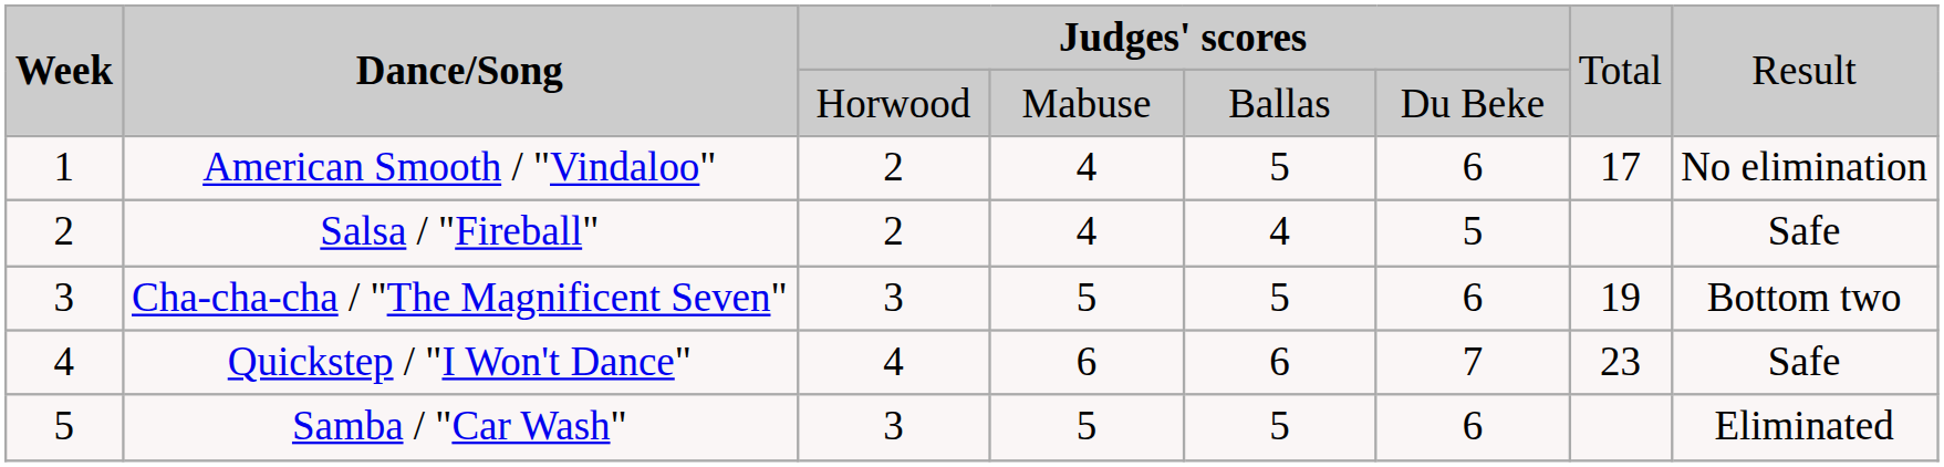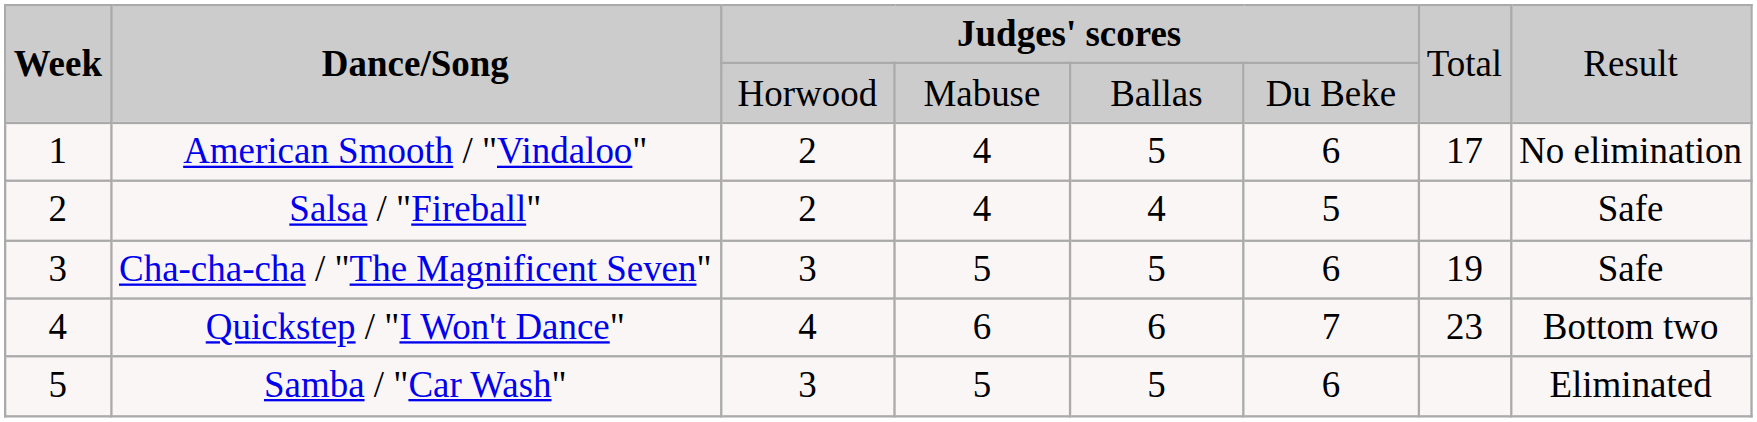Cha-cha-cha / "The Magnificent Seven" | column 8: Bottom two -> Safe
Quickstep / "I Won't Dance" | column 8: Safe -> Bottom two
